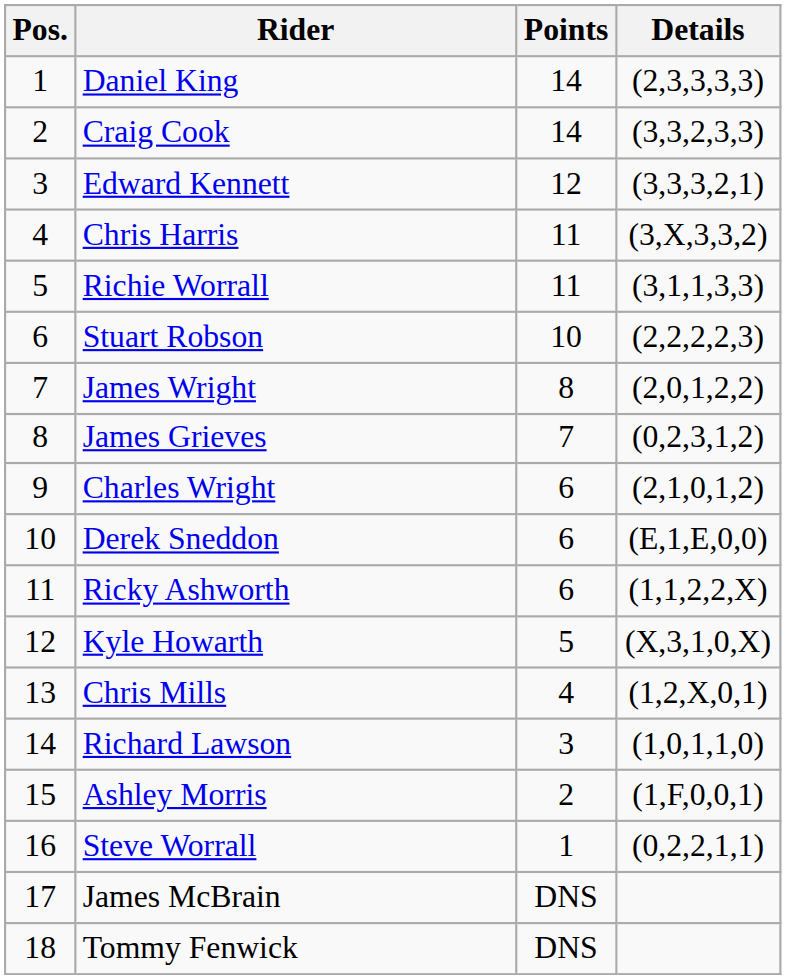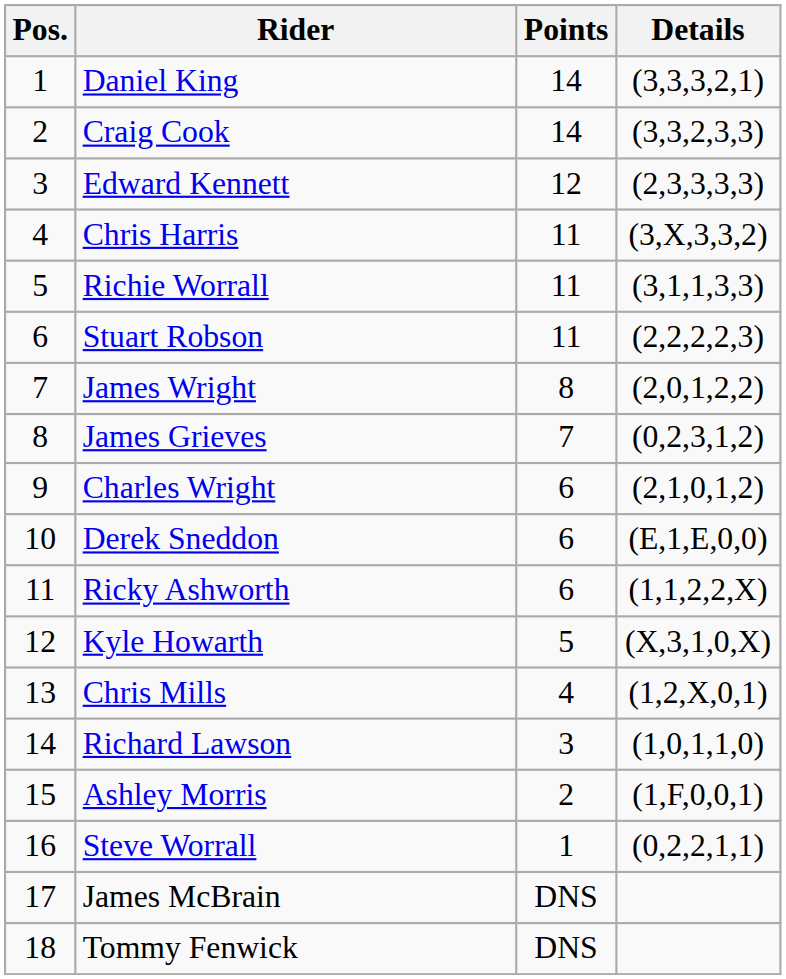Daniel King | Details: (2,3,3,3,3) -> (3,3,3,2,1)
Edward Kennett | Details: (3,3,3,2,1) -> (2,3,3,3,3)
Stuart Robson | Points: 10 -> 11
